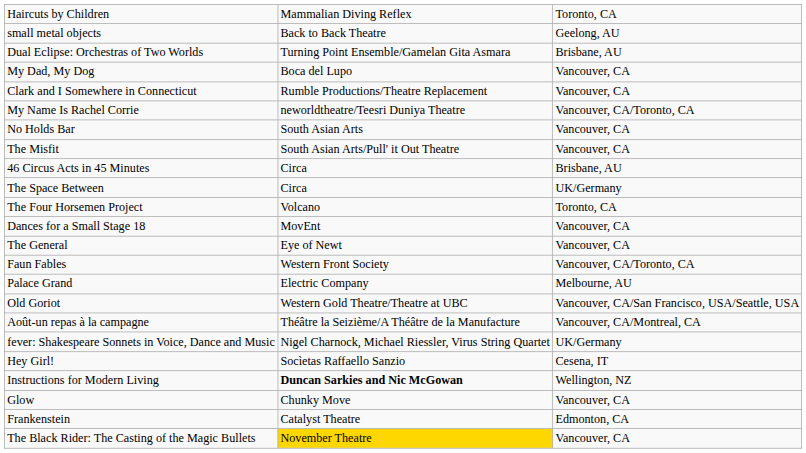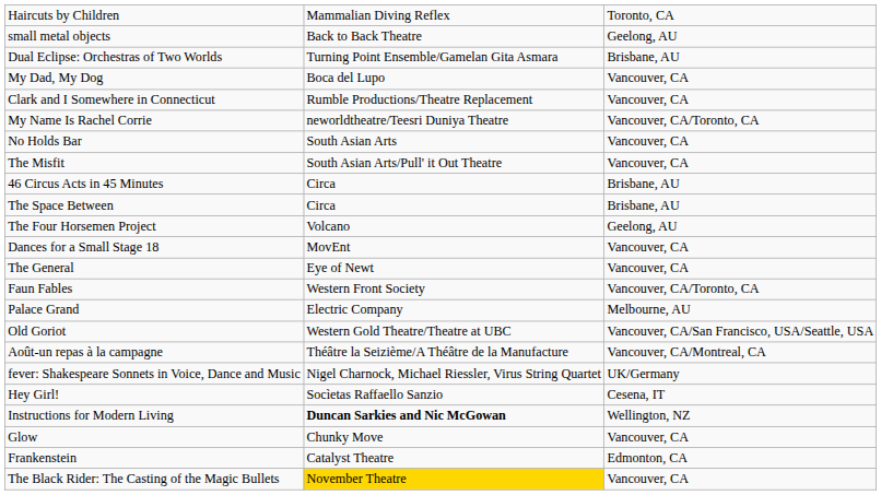The Space Between | column 3: UK/Germany -> Brisbane, AU
The Four Horsemen Project | column 3: Toronto, CA -> Geelong, AU
